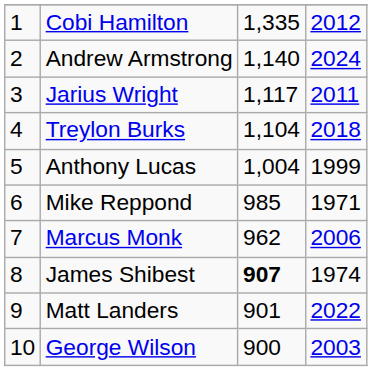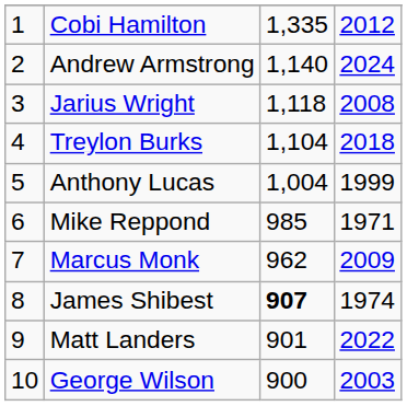Jarius Wright | column 3: 1,117 -> 1,118
Jarius Wright | column 4: 2011 -> 2008
Marcus Monk | column 4: 2006 -> 2009
